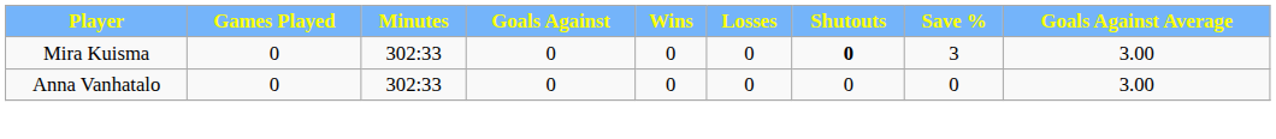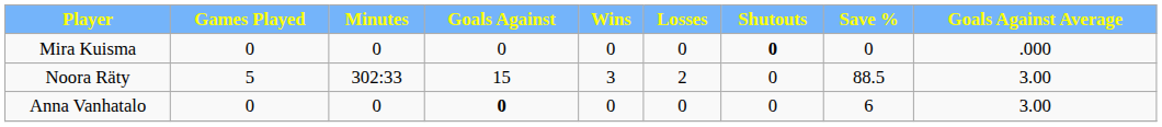Mira Kuisma | Minutes: 302:33 -> 0
Mira Kuisma | Save %: 3 -> 0
Mira Kuisma | Goals Against Average: 3.00 -> .000
+ row: Noora Räty | 5 | 302:33 | 15 | 3 | 2 | 0 | 88.5 | 3.00
Anna Vanhatalo | Minutes: 302:33 -> 0
Anna Vanhatalo | Goals Against: normal -> bold
Anna Vanhatalo | Save %: 0 -> 6
